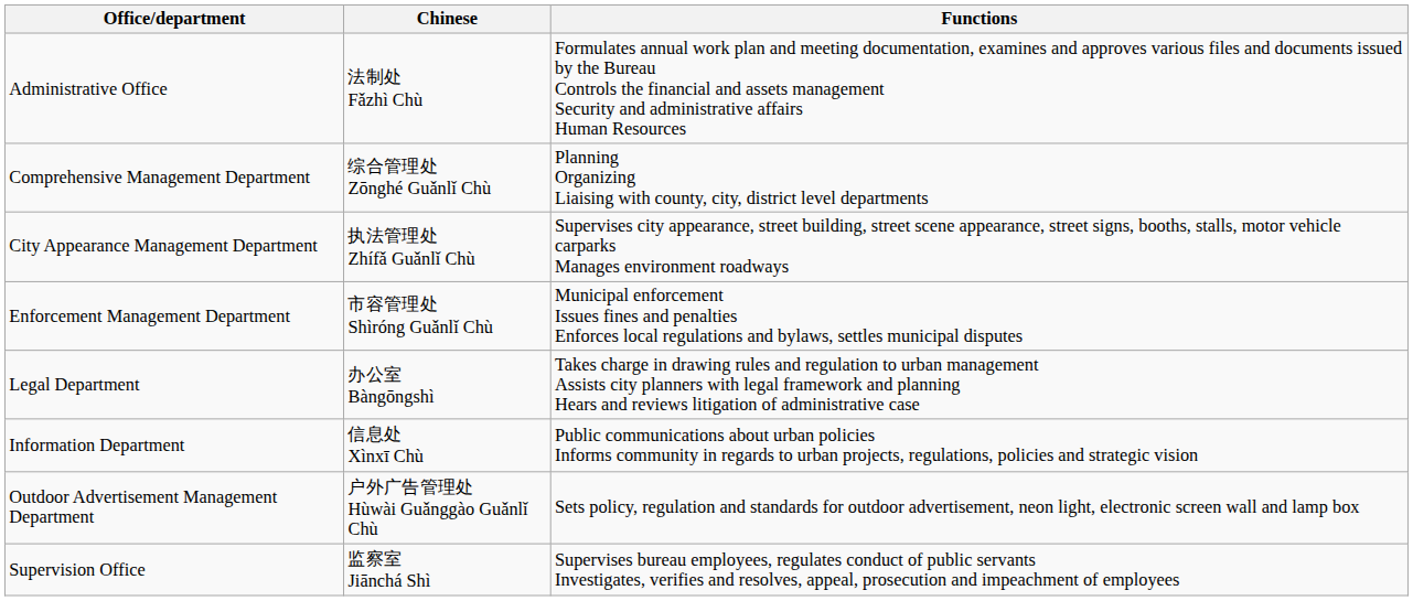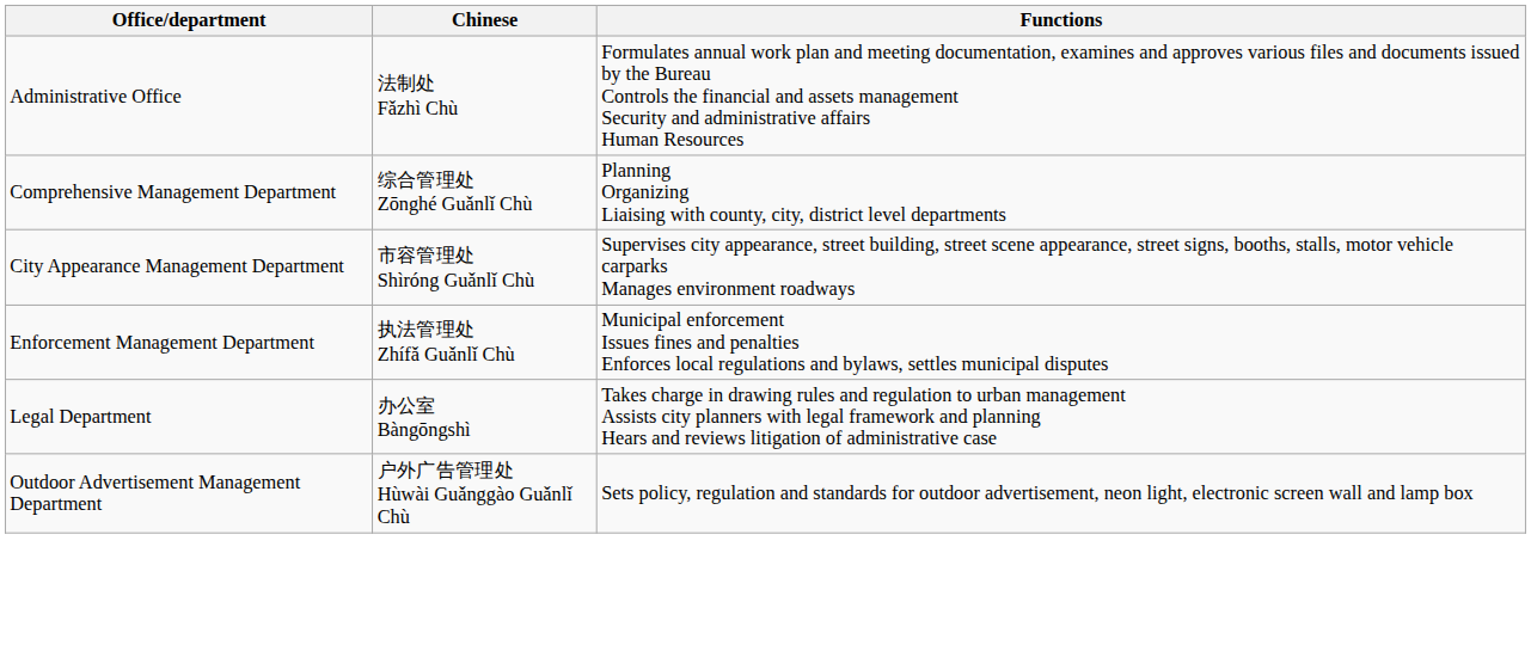City Appearance Management Department | Chinese: 执法管理处 Zhífǎ Guǎnlǐ Chù -> 市容管理处 Shìróng Guǎnlǐ Chù
Enforcement Management Department | Chinese: 市容管理处 Shìróng Guǎnlǐ Chù -> 执法管理处 Zhífǎ Guǎnlǐ Chù
- row: Information Department | 信息处 Xìnxī Chù | Public communications about urban policies Informs community in regards to urban projects, regulations, policies and strategic vision
- row: Supervision Office | 监察室 Jiānchá Shì | Supervises bureau employees, regulates conduct of public servants Investigates, verifies and resolves, appeal, prosecution and impeachment of employees
